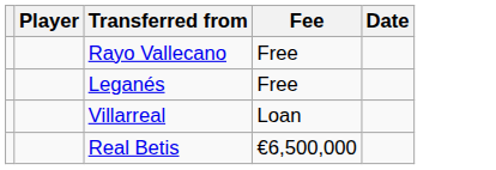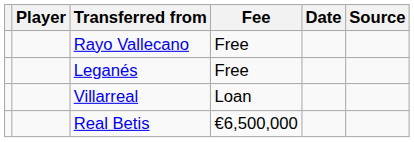+ column: Source
